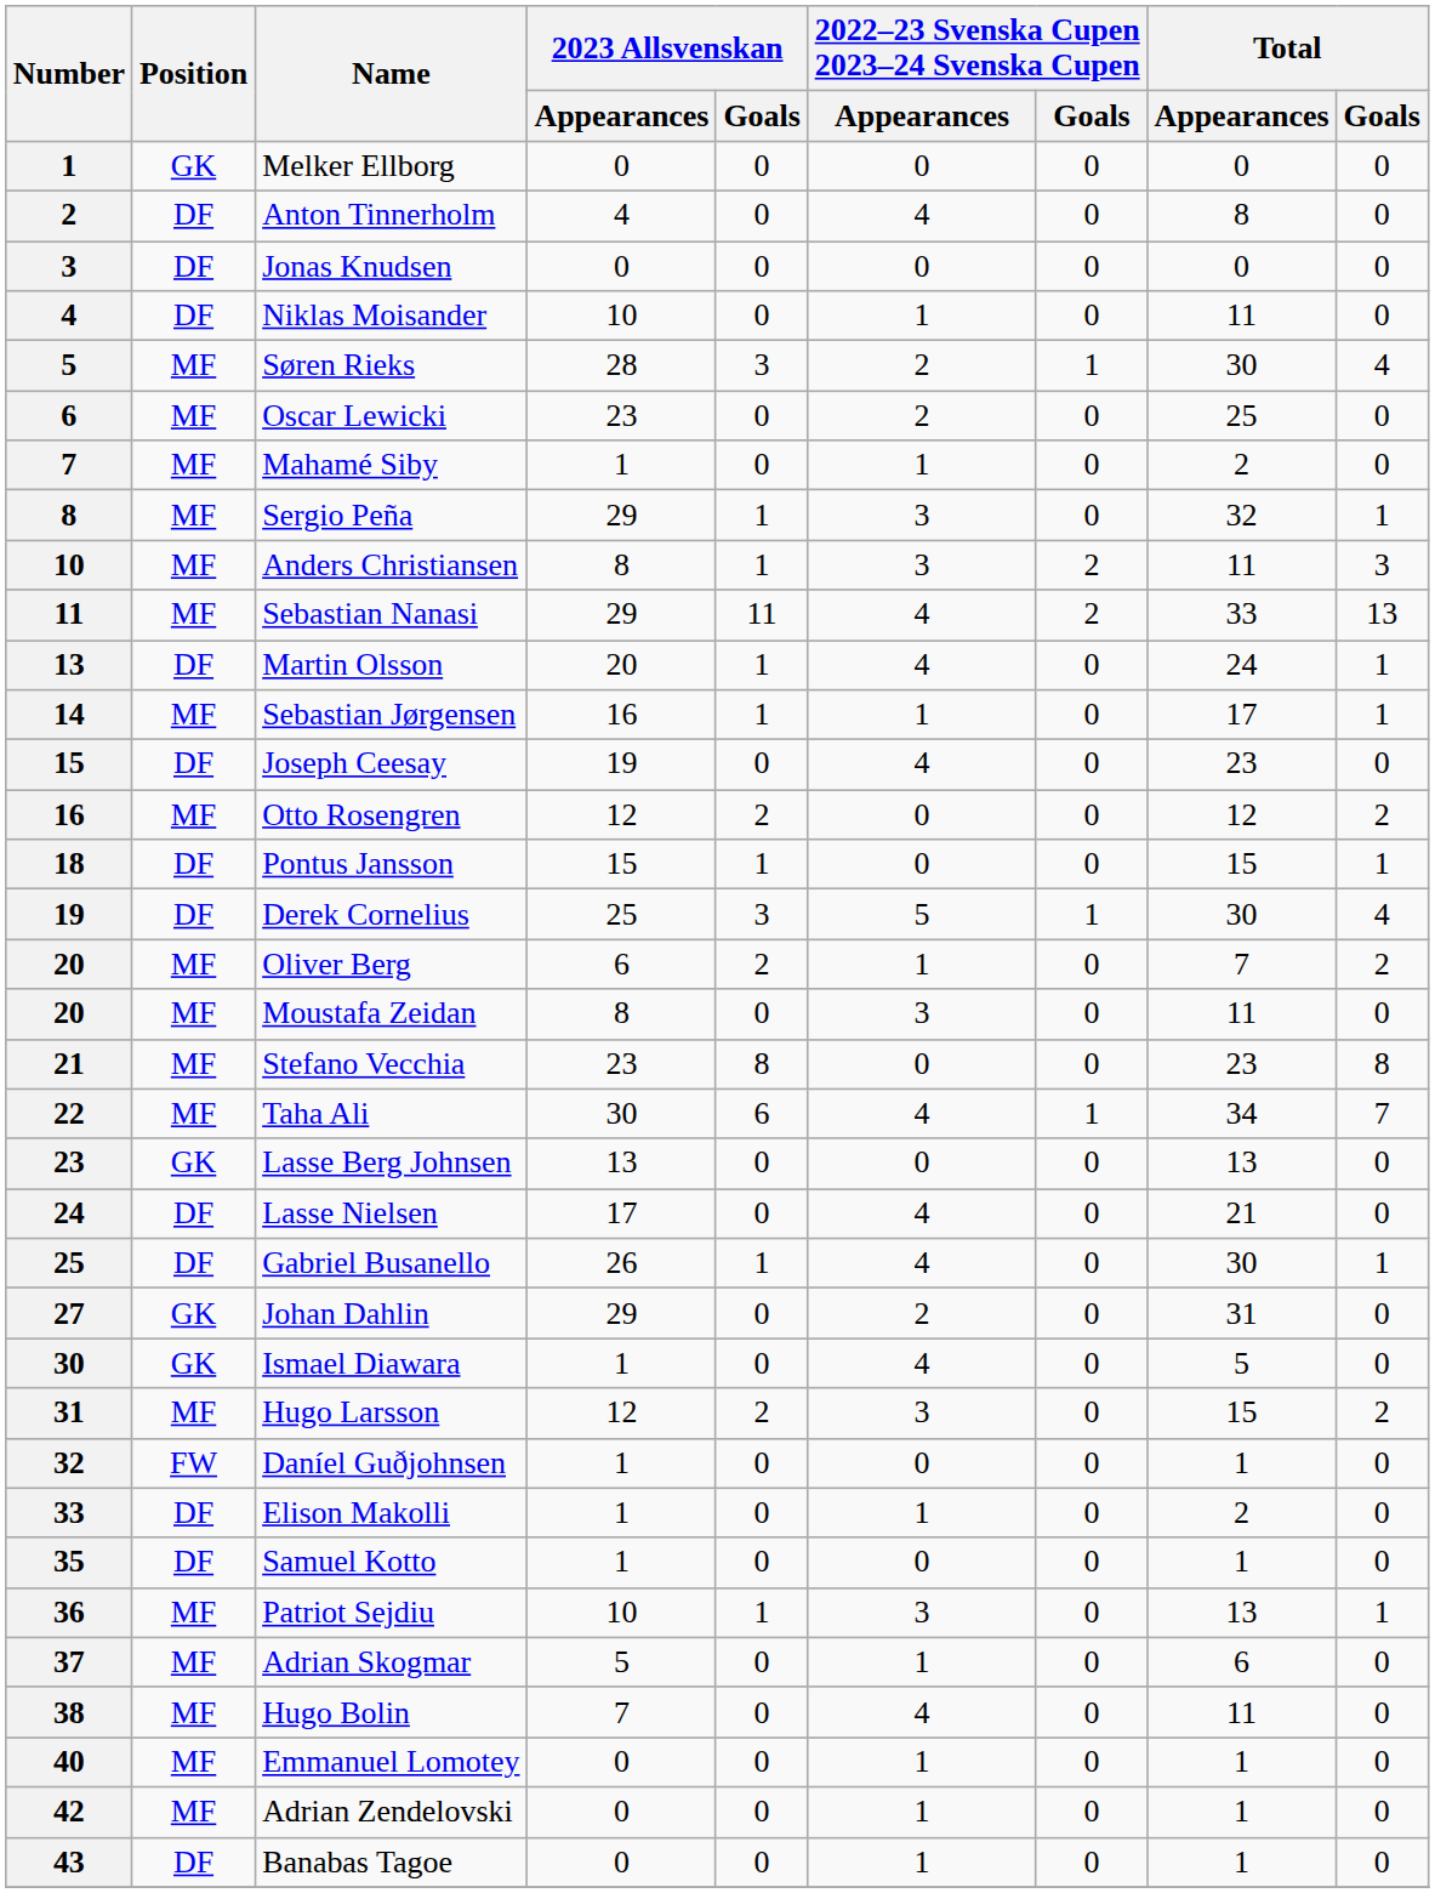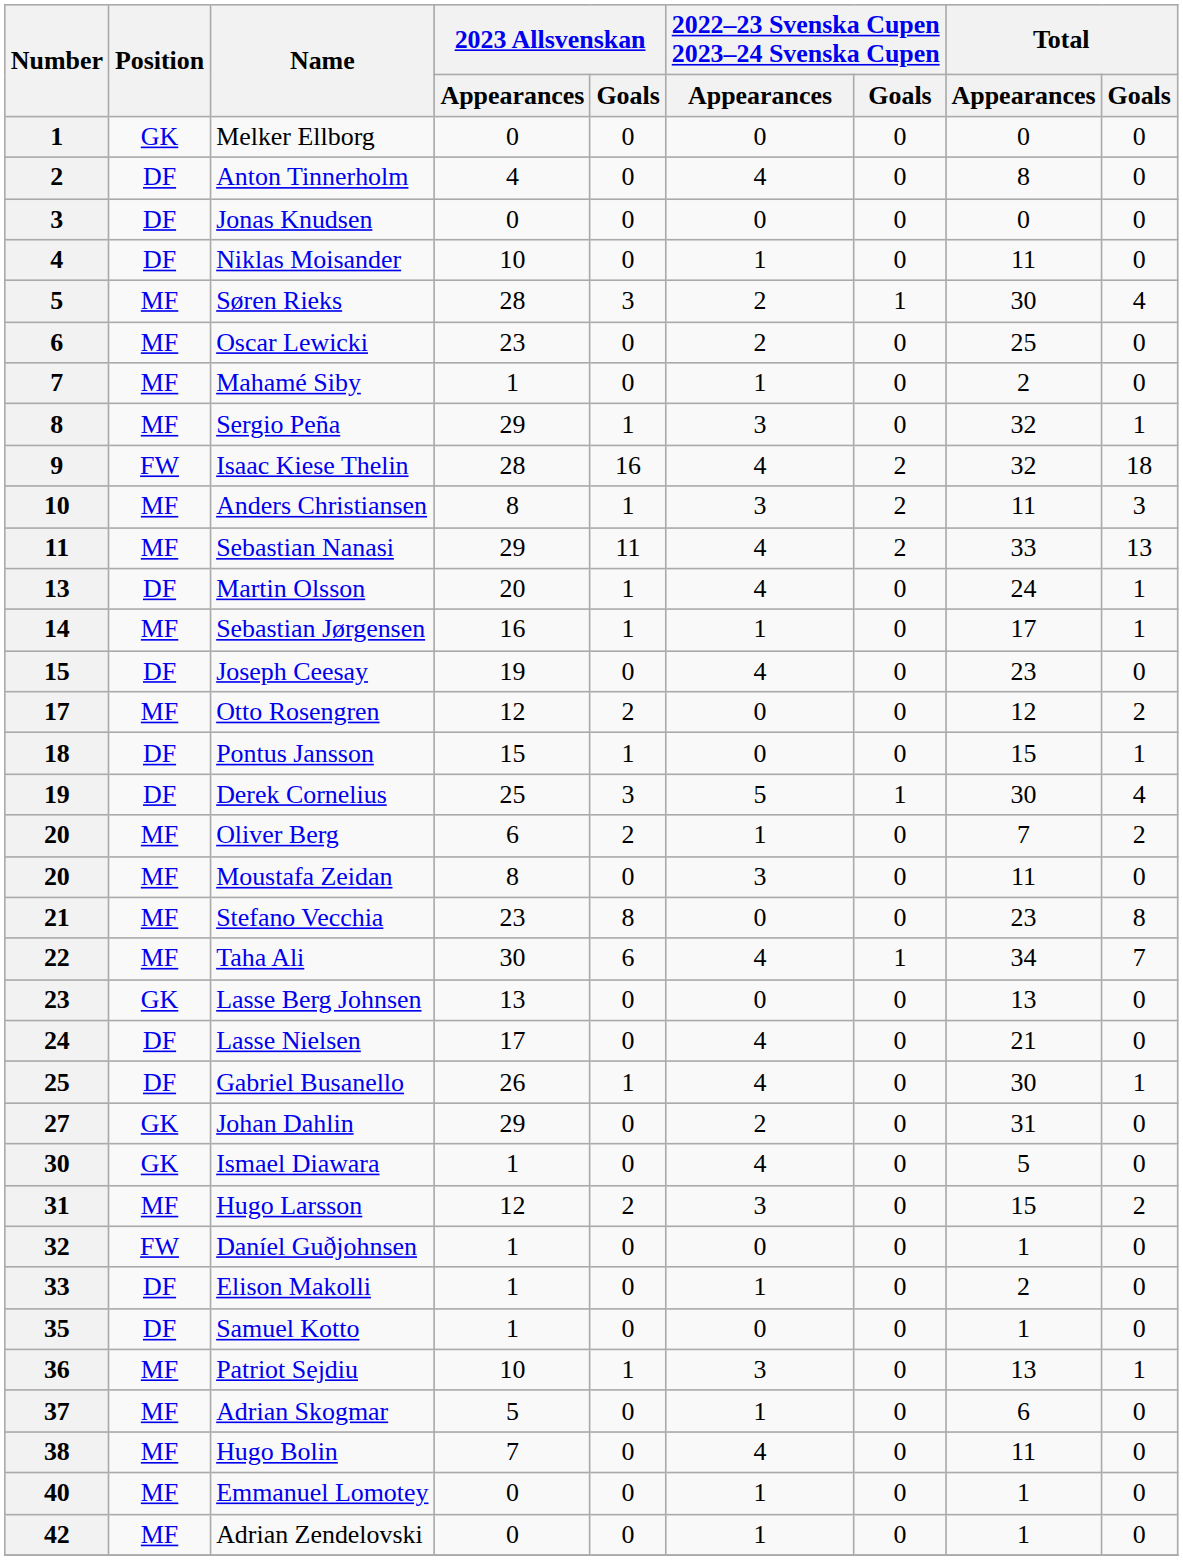+ row: 9 | FW | Isaac Kiese Thelin | 28 | 16 | 4 | 2 | 32 | 18
Otto Rosengren | Number: 16 -> 17
- row: 43 | DF | Banabas Tagoe | 0 | 0 | 1 | 0 | 1 | 0
